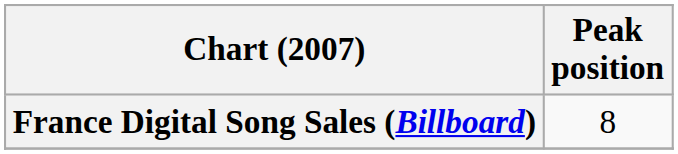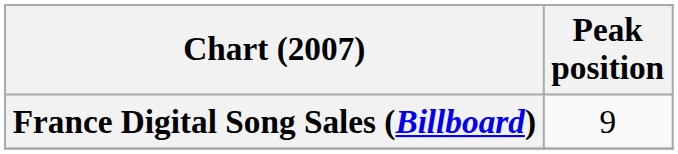France Digital Song Sales (Billboard) | Peak position: 8 -> 9
